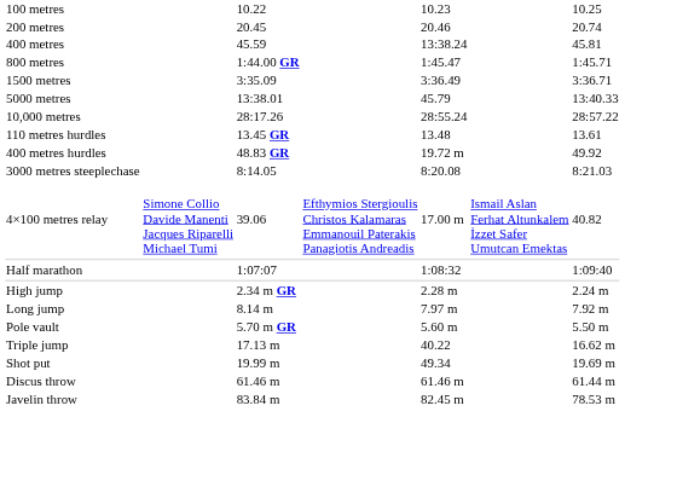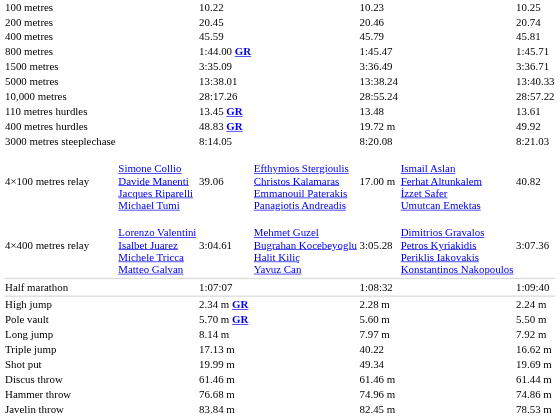400 metres | column 5: 13:38.24 -> 45.79
5000 metres | column 5: 45.79 -> 13:38.24
+ row: 4×400 metres relay | Lorenzo Valentini Isalbet Juarez Michele Tricca Matteo Galvan | 3:04.61 | Mehmet Guzel Bugrahan Kocebeyoglu Halit Kiliç Yavuz Can | 3:05.28 | Dimitrios Gravalos Petros Kyriakidis Periklis Iakovakis Konstantinos Nakopoulos | 3:07.36
rows swapped: Pole vault <-> Long jump
+ row: Hammer throw | 76.68 m | 74.96 m | 74.86 m
